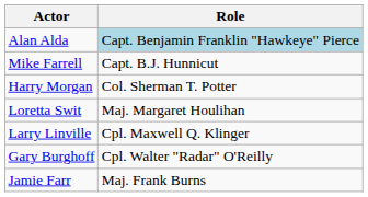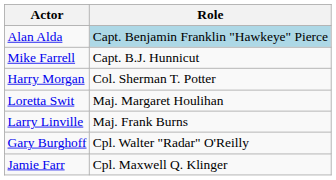Larry Linville | Role: Cpl. Maxwell Q. Klinger -> Maj. Frank Burns
Jamie Farr | Role: Maj. Frank Burns -> Cpl. Maxwell Q. Klinger
